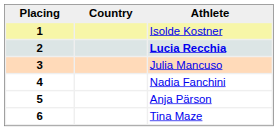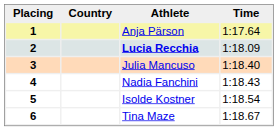+ column: Time | 1:17.64 | 1:18.09 | 1:18.40 | 1:18.43 | 1:18.54 | 1:18.67
1 | Athlete: Isolde Kostner -> Anja Pärson
5 | Athlete: Anja Pärson -> Isolde Kostner
